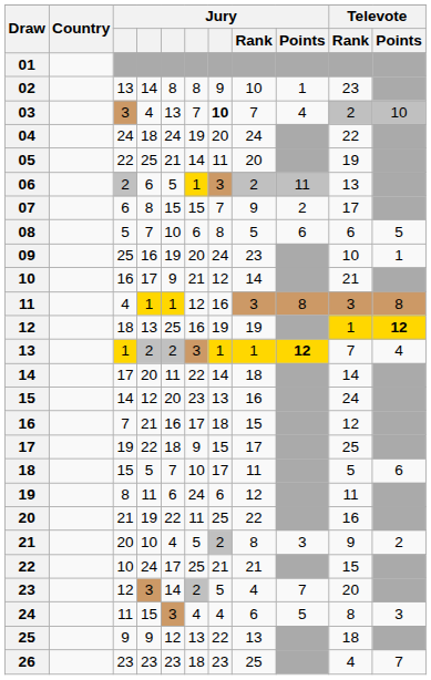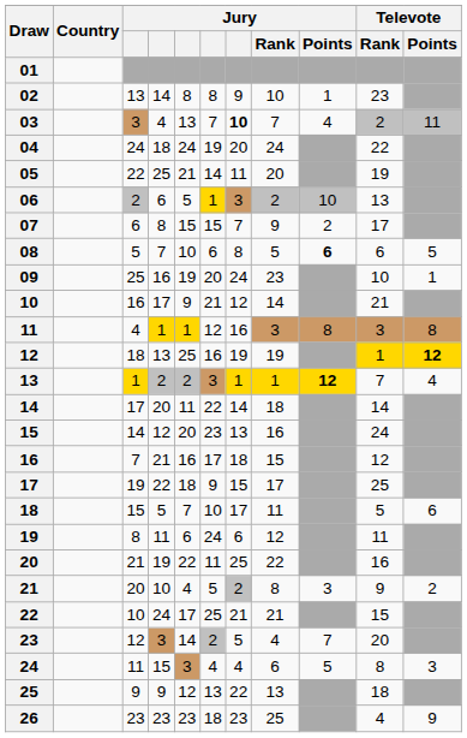03 | Televote / Points: 10 -> 11
06 | Jury / Points: 11 -> 10
08 | Jury / Points: normal -> bold
26 | Televote / Points: 7 -> 9
